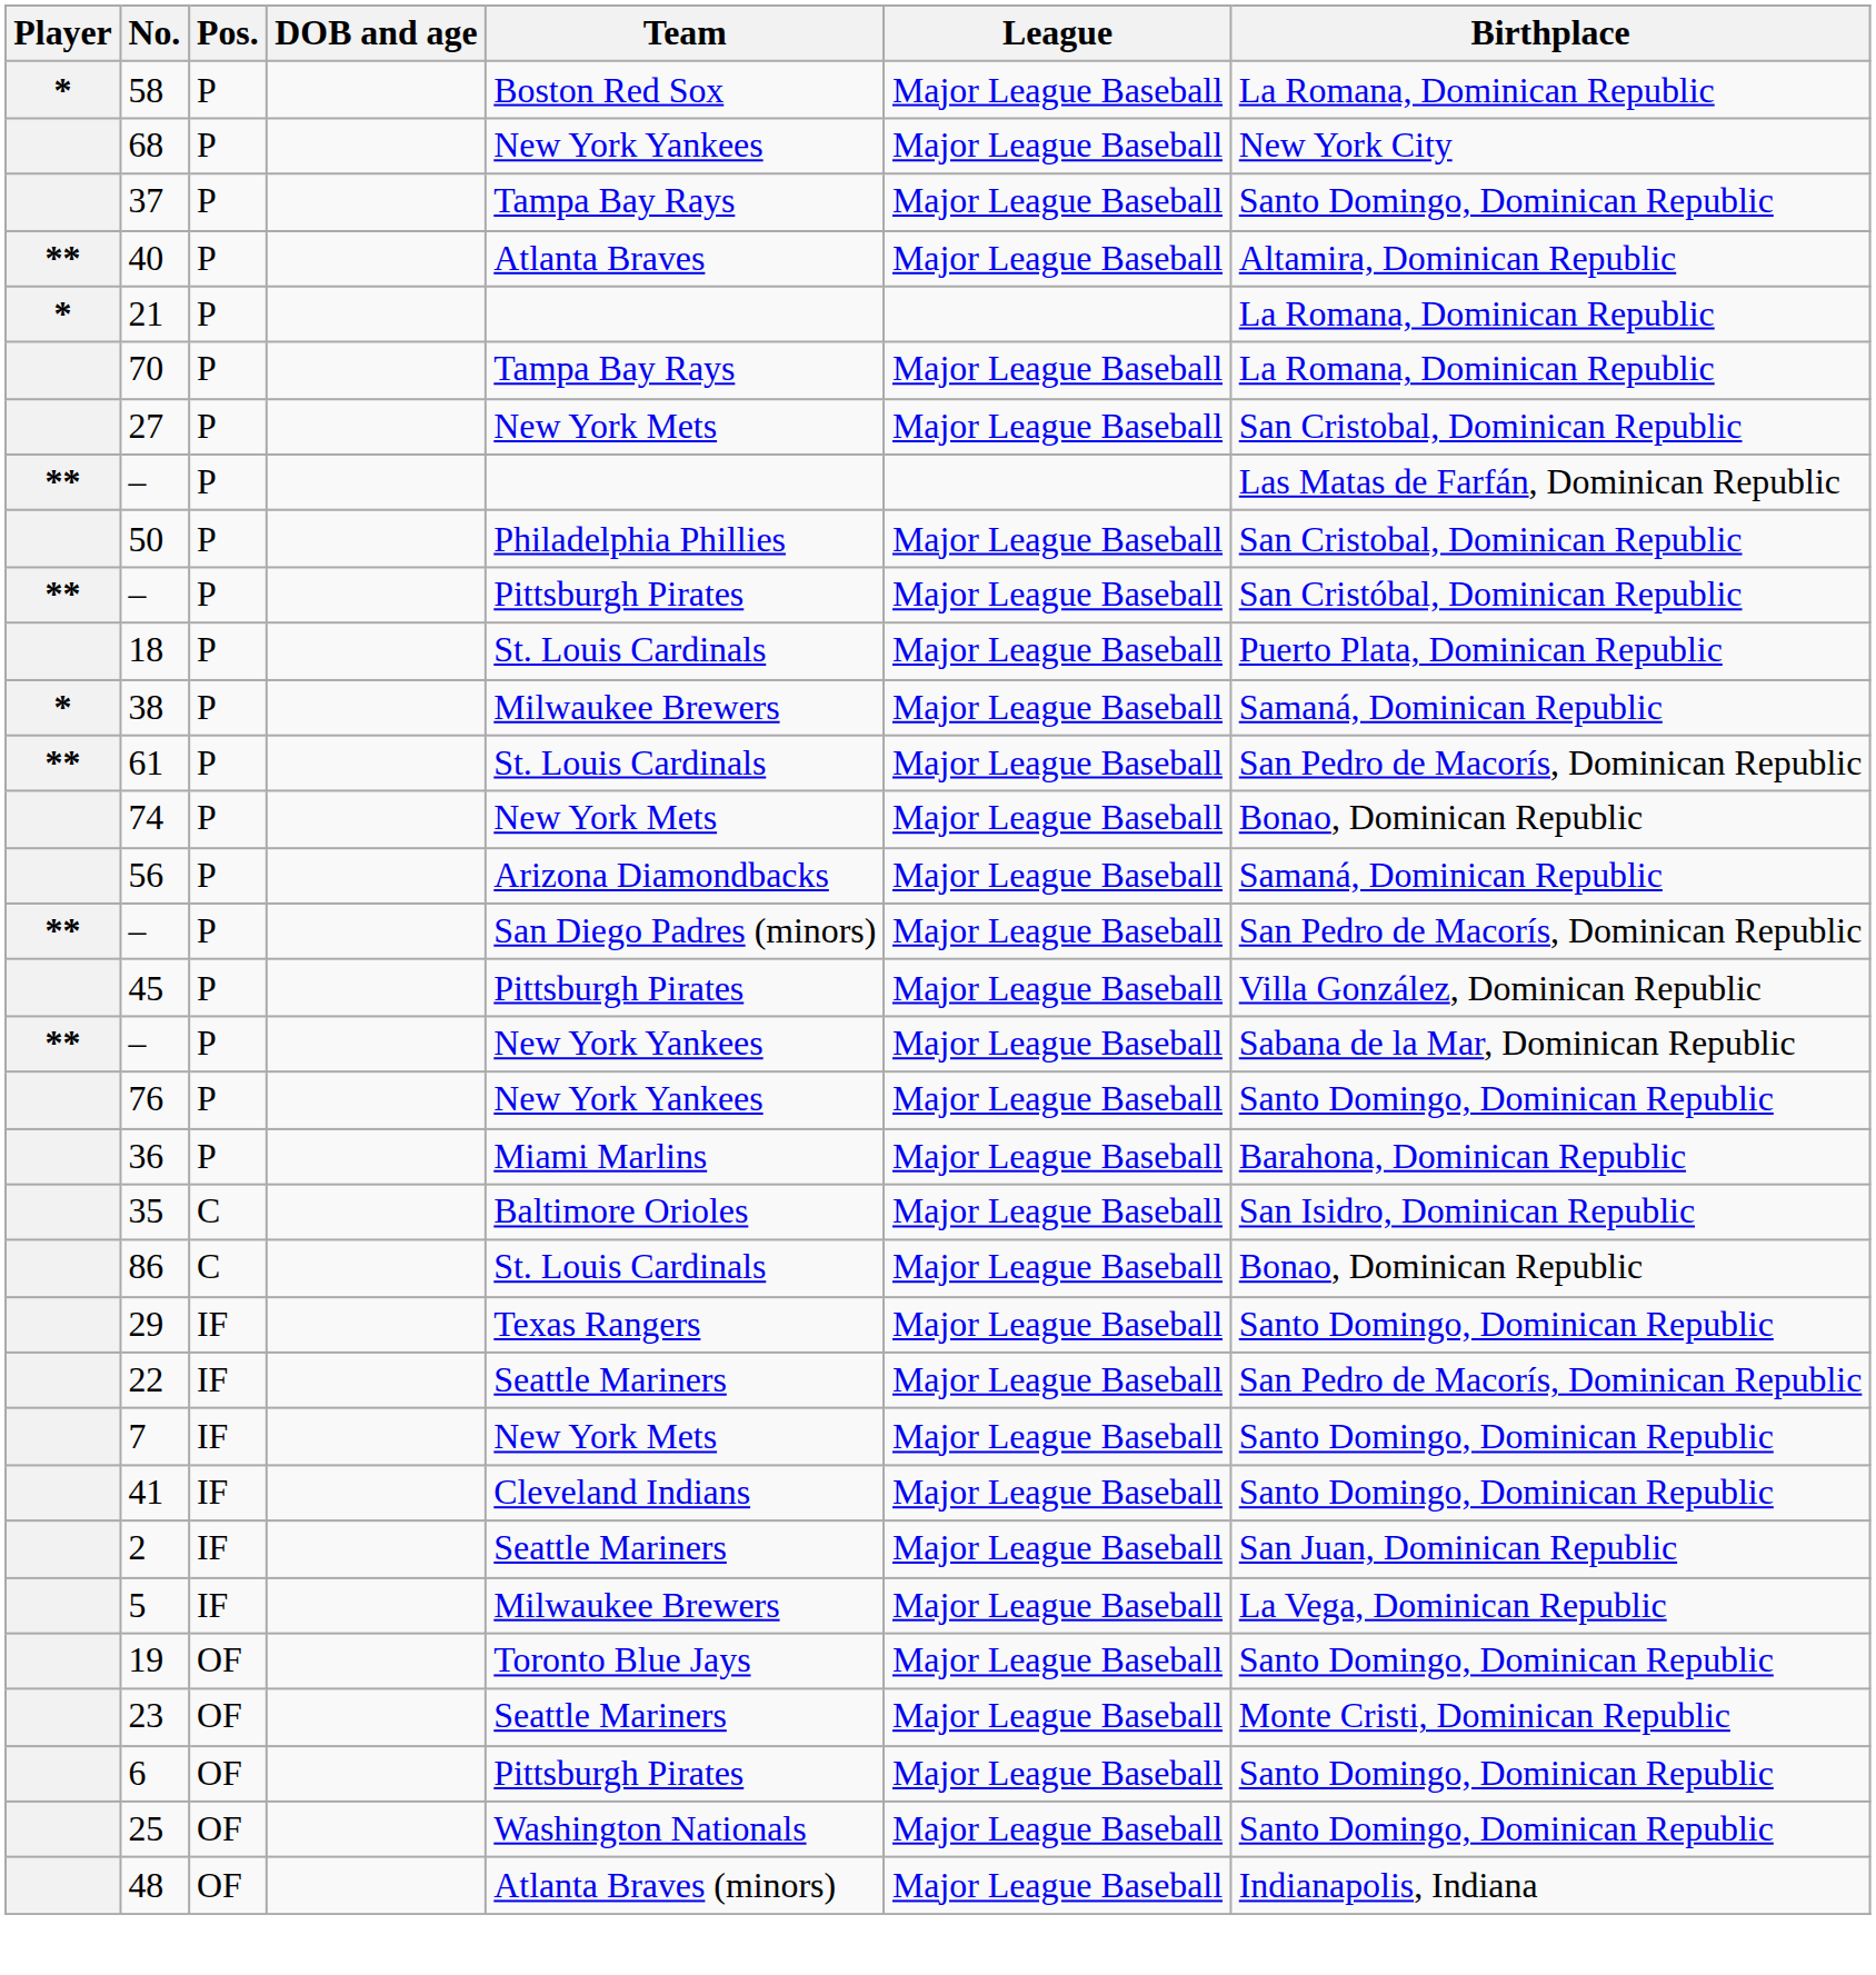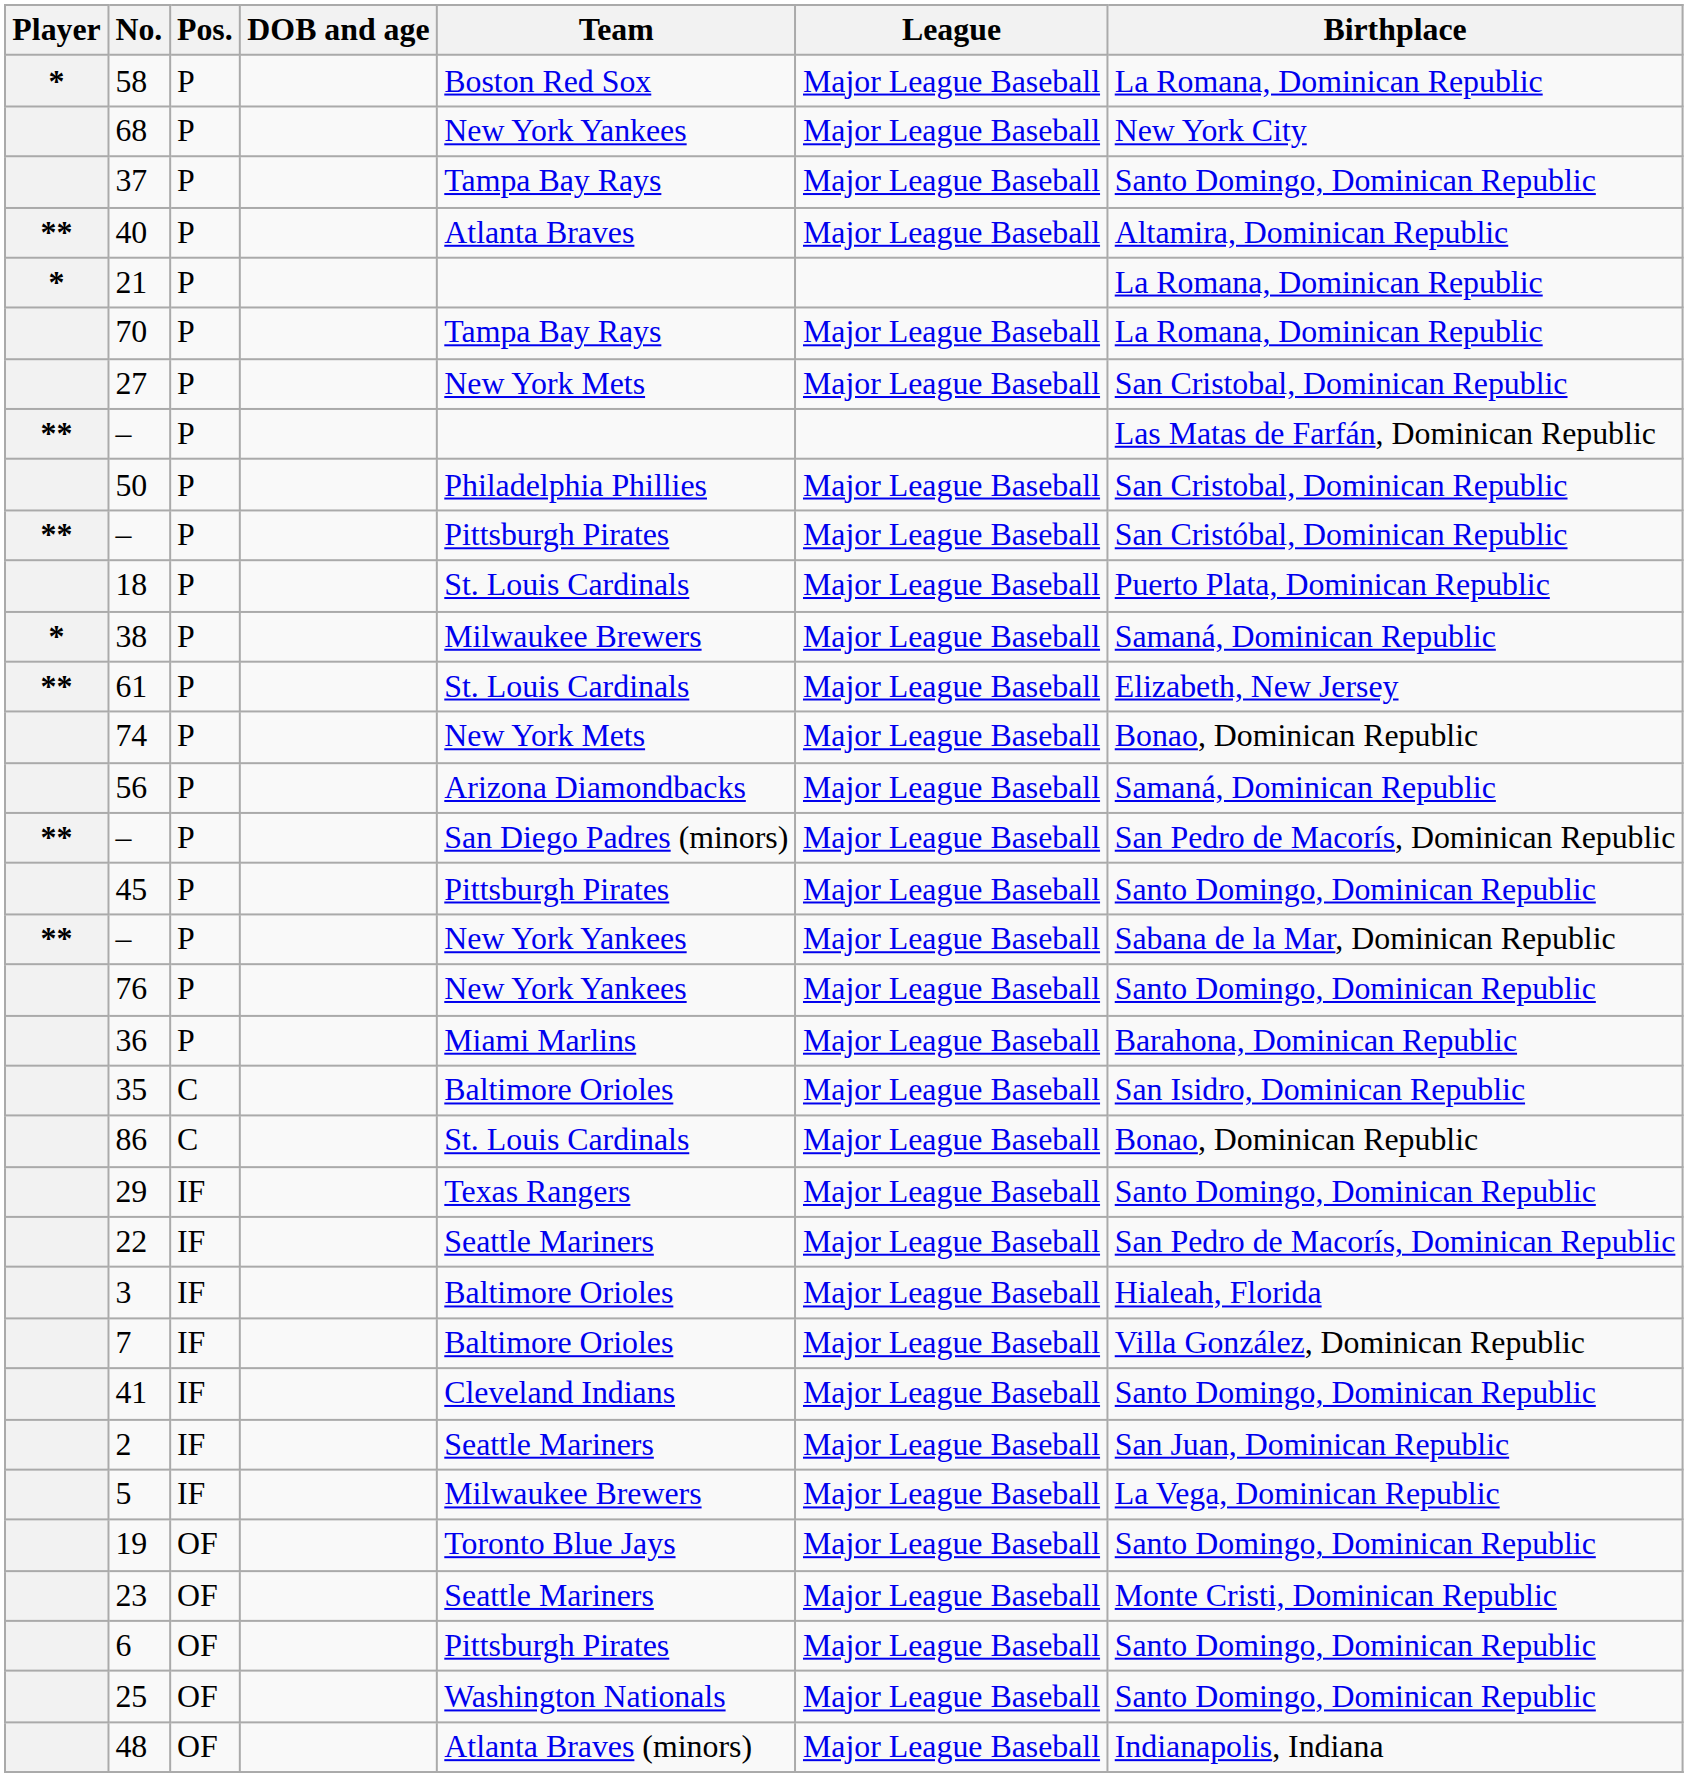61 | Birthplace: San Pedro de Macorís, Dominican Republic -> Elizabeth, New Jersey
45 | Birthplace: Villa González, Dominican Republic -> Santo Domingo, Dominican Republic
+ row: 3 | IF | Baltimore Orioles | Major League Baseball | Hialeah, Florida
7 | Team: New York Mets -> Baltimore Orioles
7 | Birthplace: Santo Domingo, Dominican Republic -> Villa González, Dominican Republic
